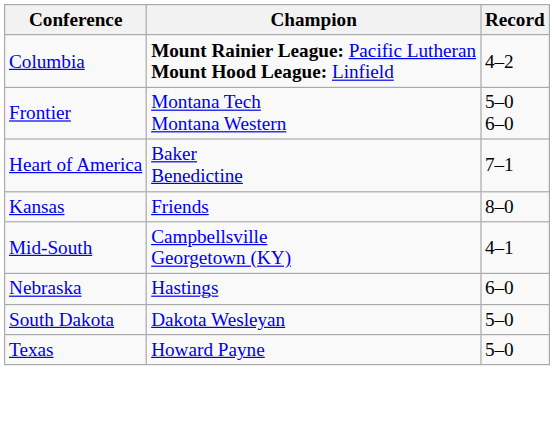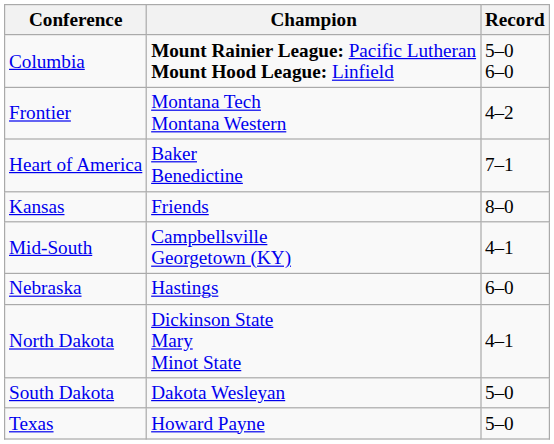Columbia | Record: 4–2 -> 5–0 6–0
Frontier | Record: 5–0 6–0 -> 4–2
+ row: North Dakota | Dickinson State Mary Minot State | 4–1
